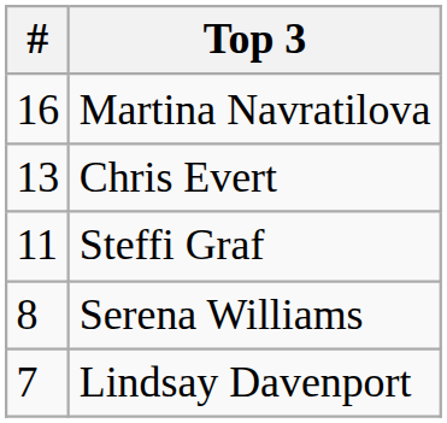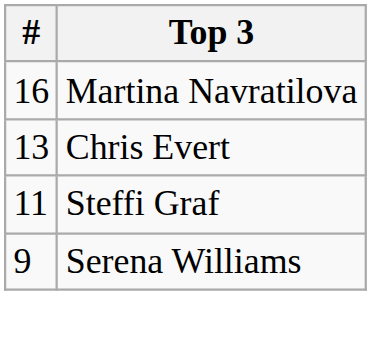Serena Williams | #: 8 -> 9
- row: 7 | Lindsay Davenport
